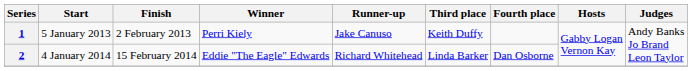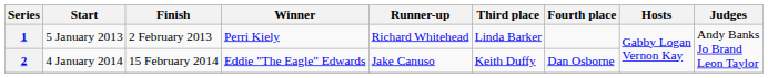1 | Runner-up: Jake Canuso -> Richard Whitehead
1 | Third place: Keith Duffy -> Linda Barker
2 | Runner-up: Richard Whitehead -> Jake Canuso
2 | Third place: Linda Barker -> Keith Duffy
